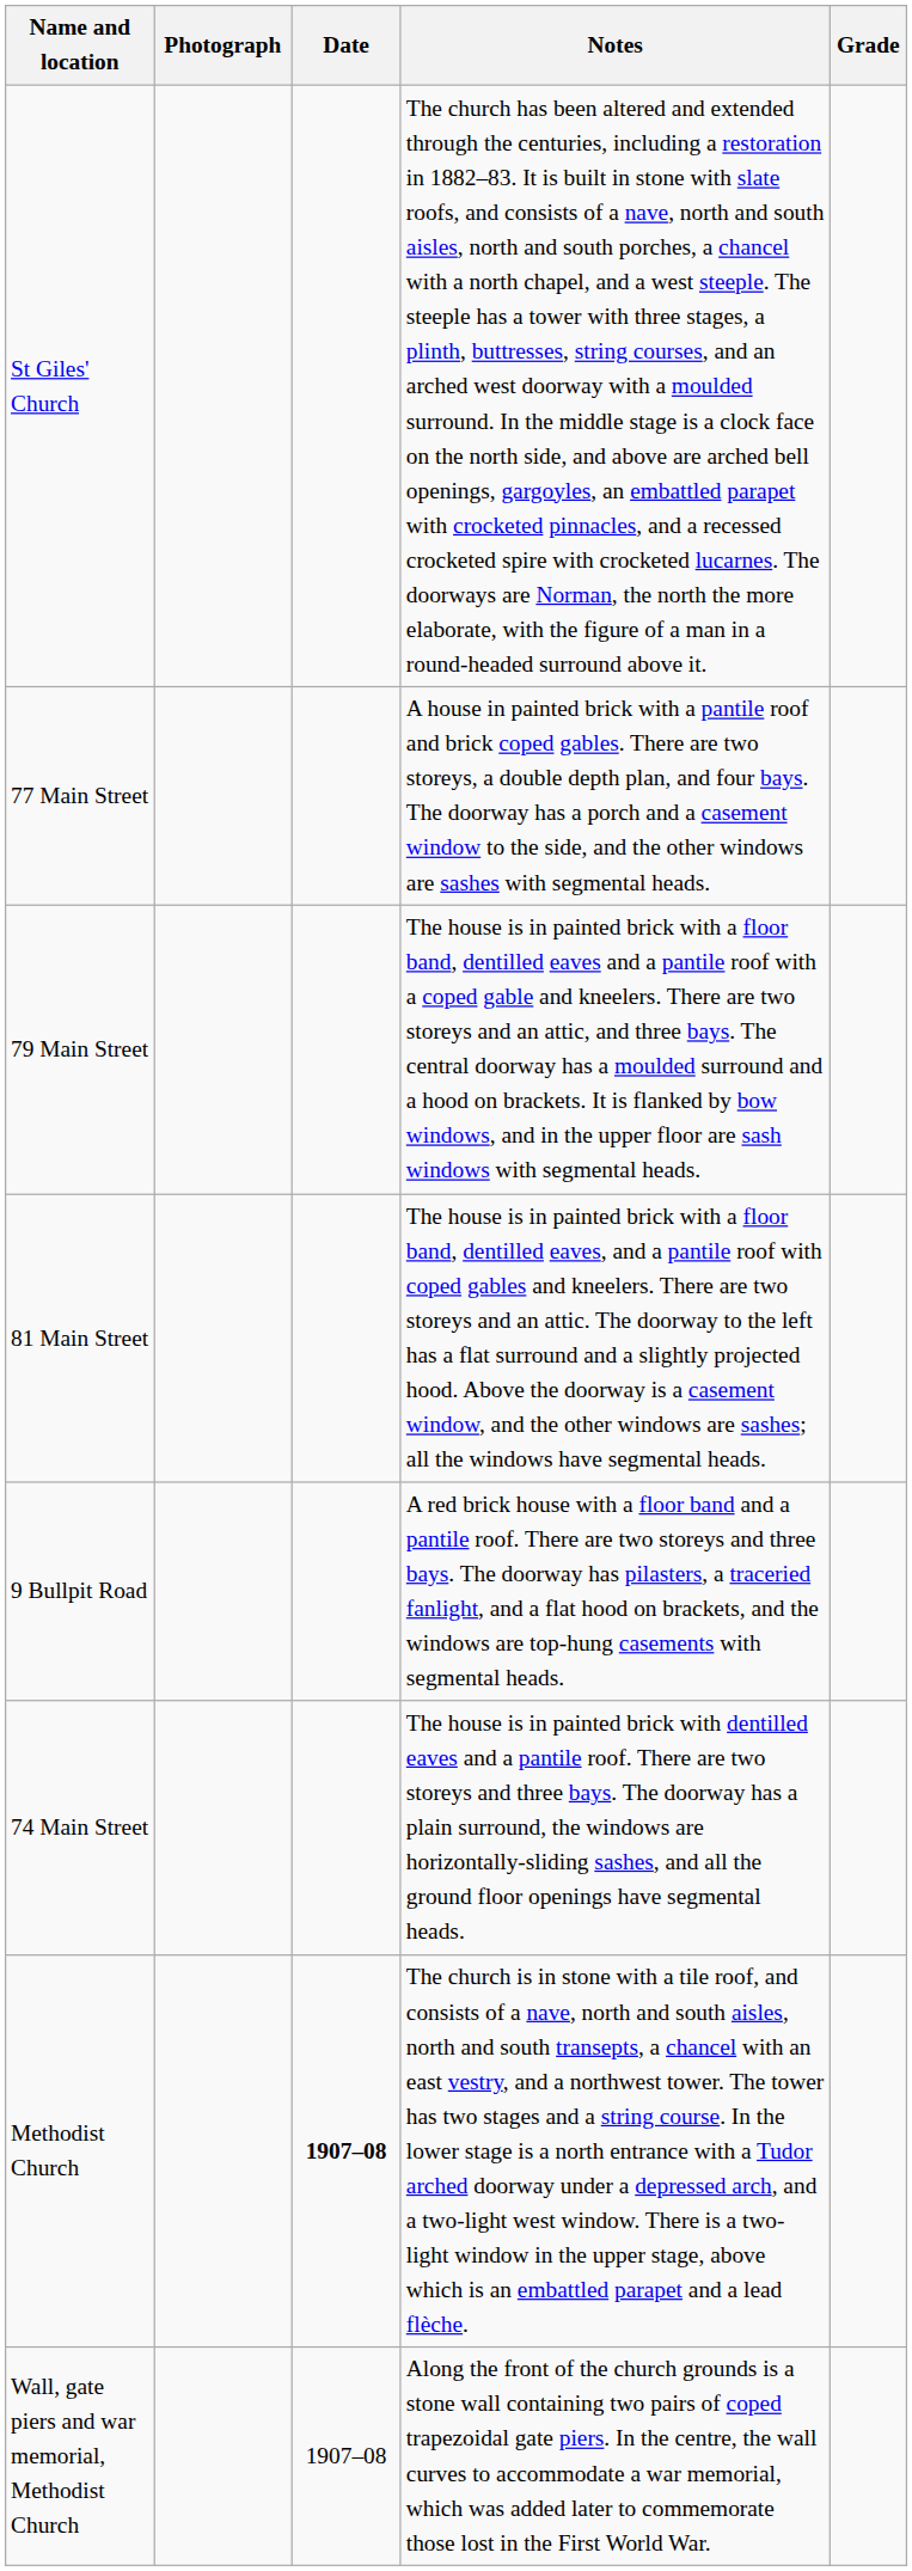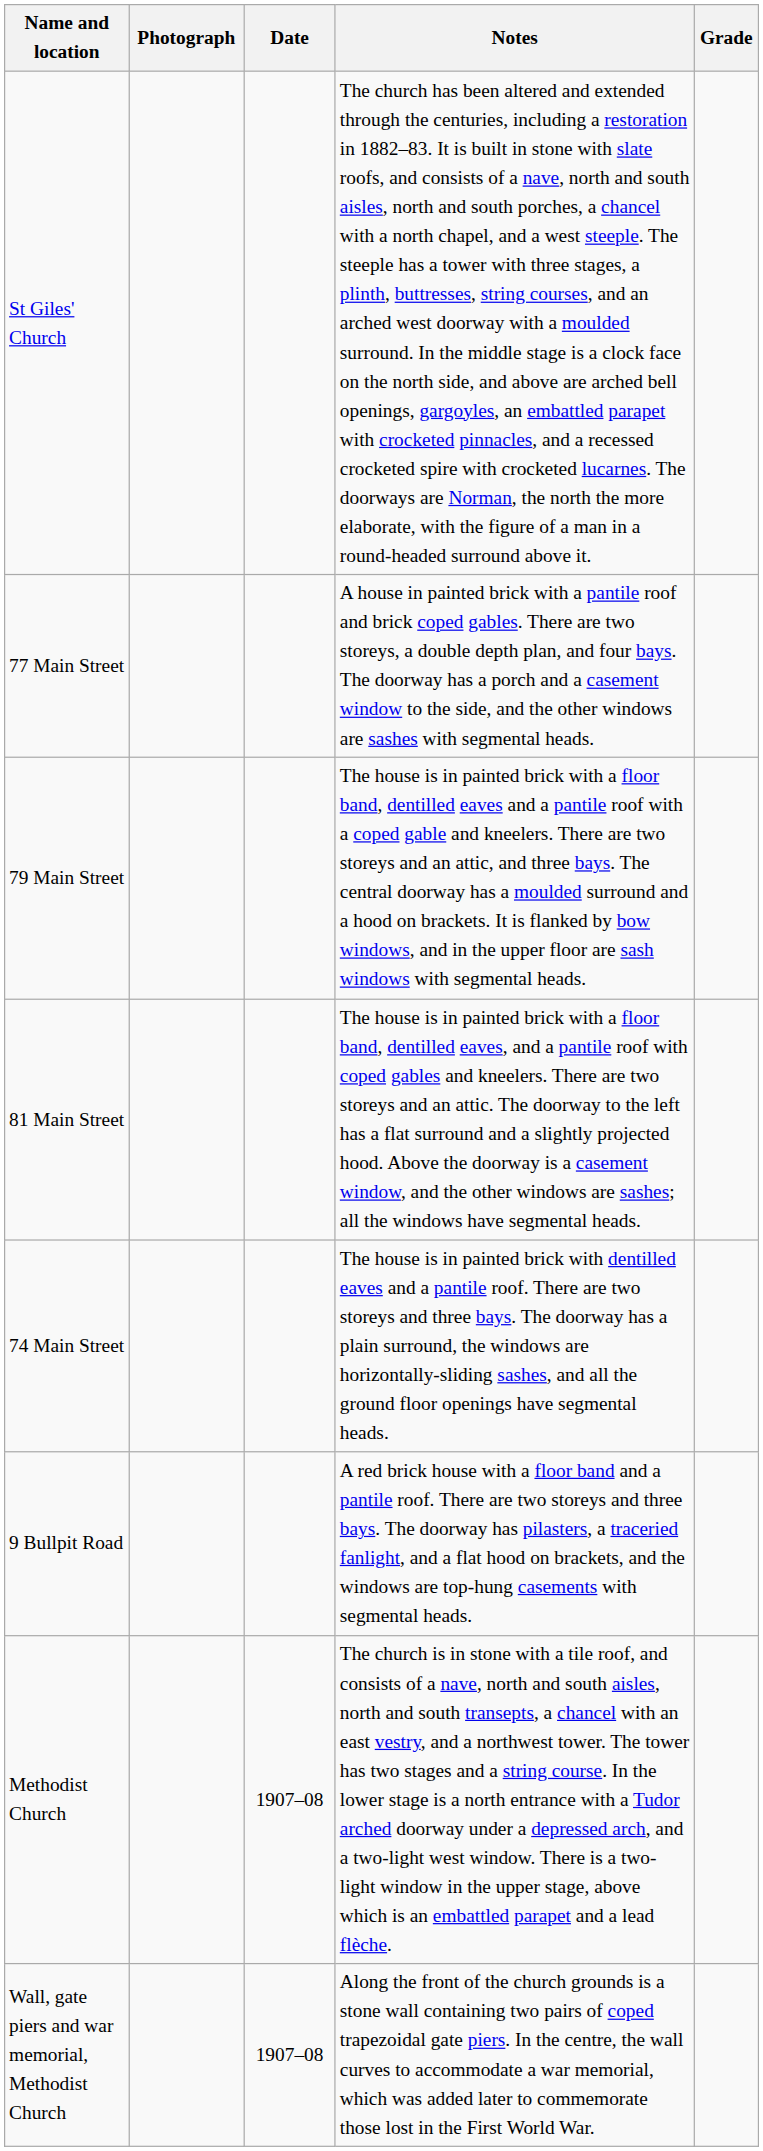rows swapped: 74 Main Street <-> 9 Bullpit Road
Methodist Church | Date: bold -> normal
